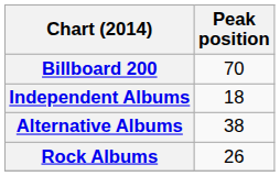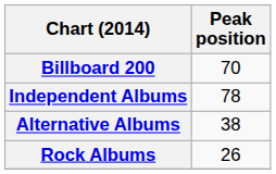Independent Albums | Peak position: 18 -> 78
